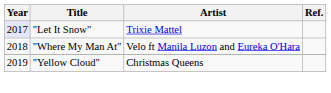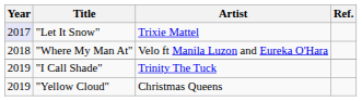+ row: 2019 | "I Call Shade" | Trinity The Tuck
